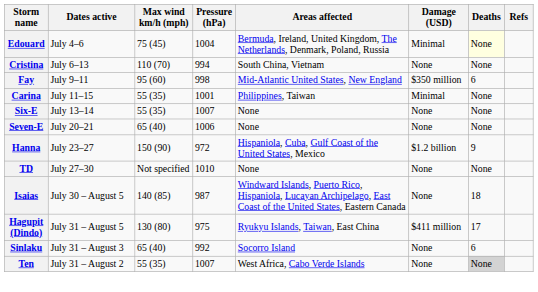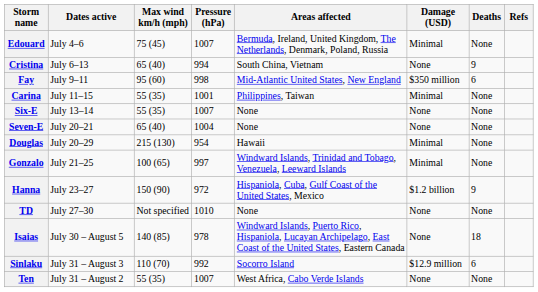Edouard | Pressure (hPa): 1004 -> 1007
Edouard | Deaths: lightyellow background -> no background
Cristina | Max wind km/h (mph): 110 (70) -> 65 (40)
Cristina | Deaths: None -> 9
Seven-E | Pressure (hPa): 1006 -> 1004
+ row: Douglas | July 20–29 | 215 (130) | 954 | Hawaii | Minimal | None
+ row: Gonzalo | July 21–25 | 100 (65) | 997 | Windward Islands, Trinidad and Tobago, Venezuela, Leeward Islands | Minimal | None
Isaias | Pressure (hPa): 987 -> 978
- row: Hagupit (Dindo) | July 31 – August 5 | 130 (80) | 975 | Ryukyu Islands, Taiwan, East China | $411 million | 17
Sinlaku | Max wind km/h (mph): 65 (40) -> 110 (70)
Sinlaku | Damage (USD): None -> $12.9 million
Ten | Deaths: lightgrey background -> no background
